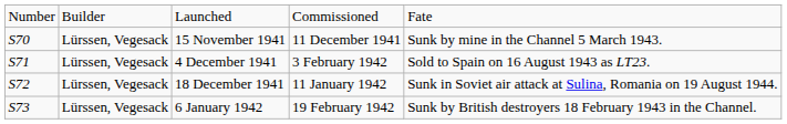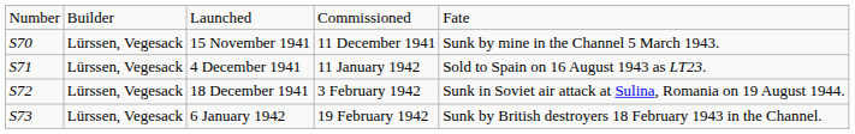4 December 1941 | column 4: 3 February 1942 -> 11 January 1942
18 December 1941 | column 4: 11 January 1942 -> 3 February 1942
